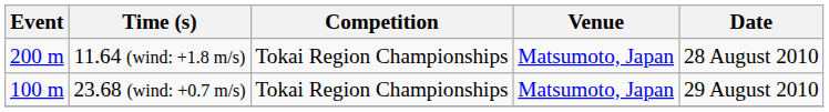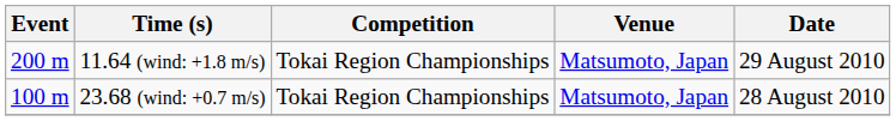11.64 (wind: +1.8 m/s) | Date: 28 August 2010 -> 29 August 2010
23.68 (wind: +0.7 m/s) | Date: 29 August 2010 -> 28 August 2010
